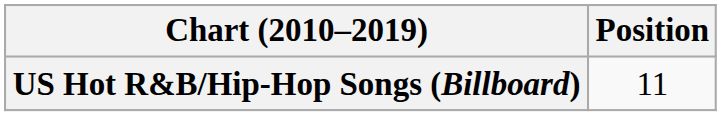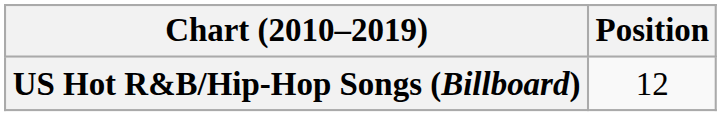US Hot R&B/Hip-Hop Songs (Billboard) | Position: 11 -> 12
